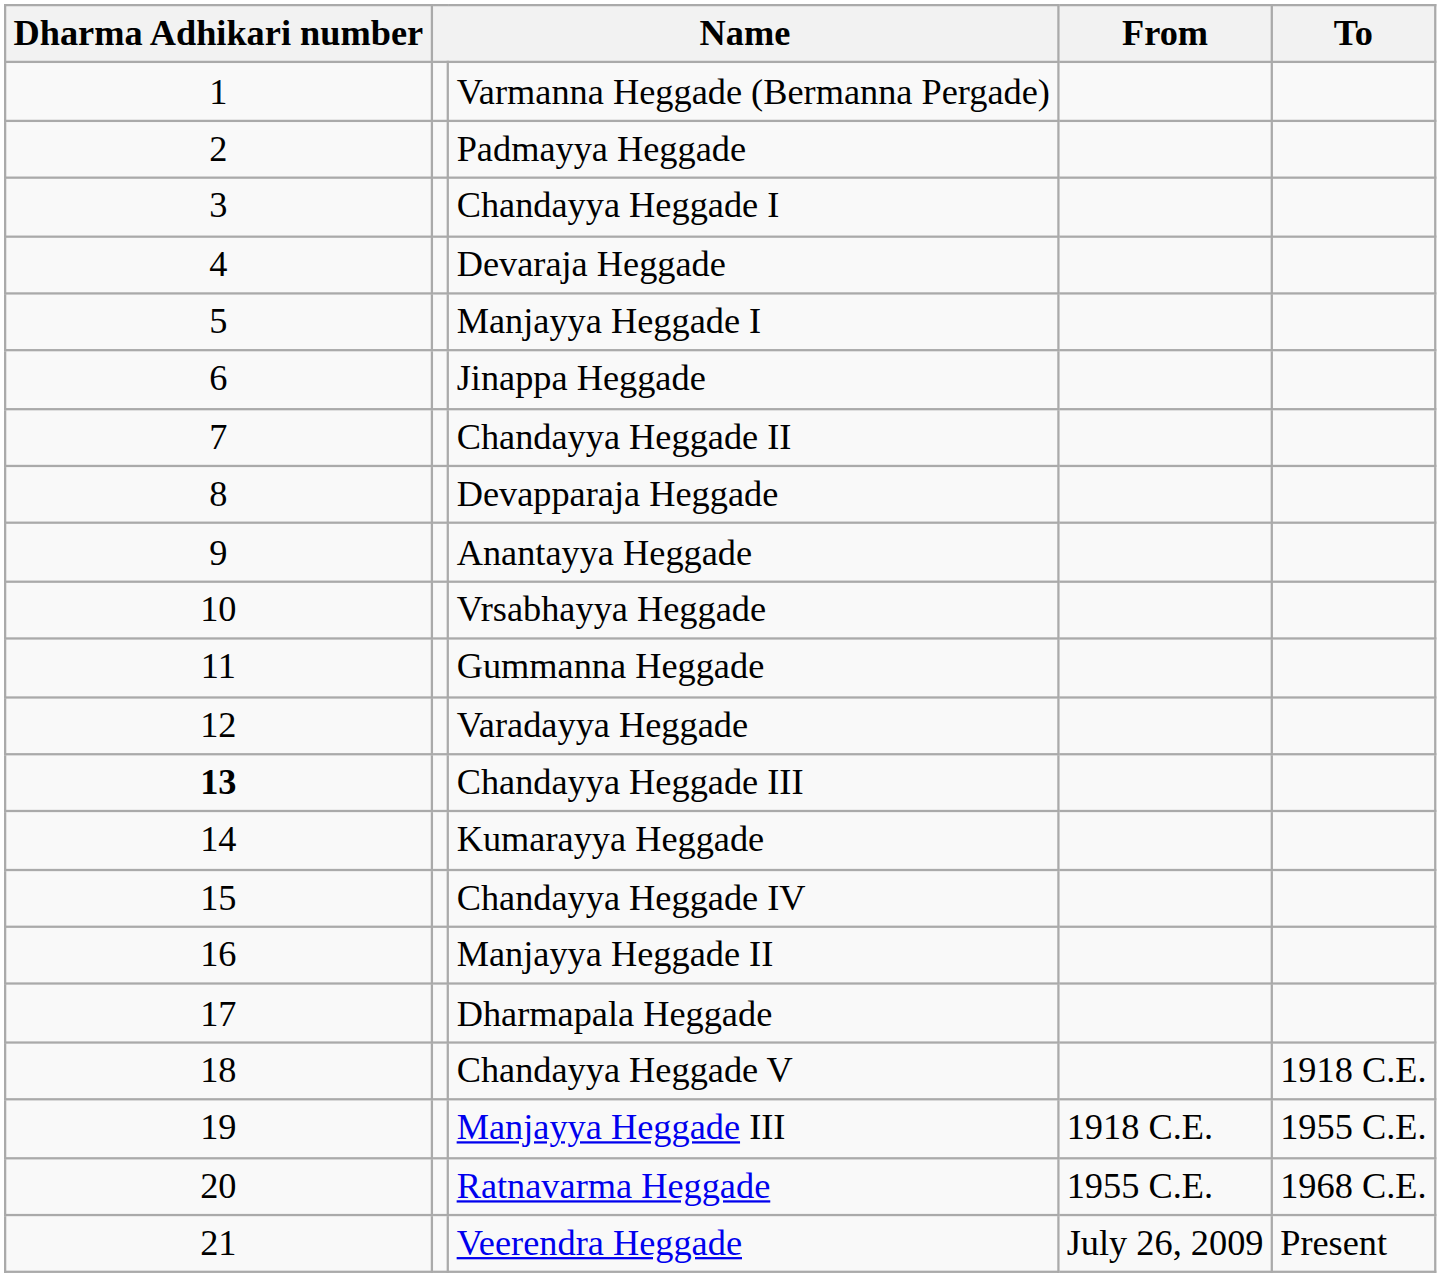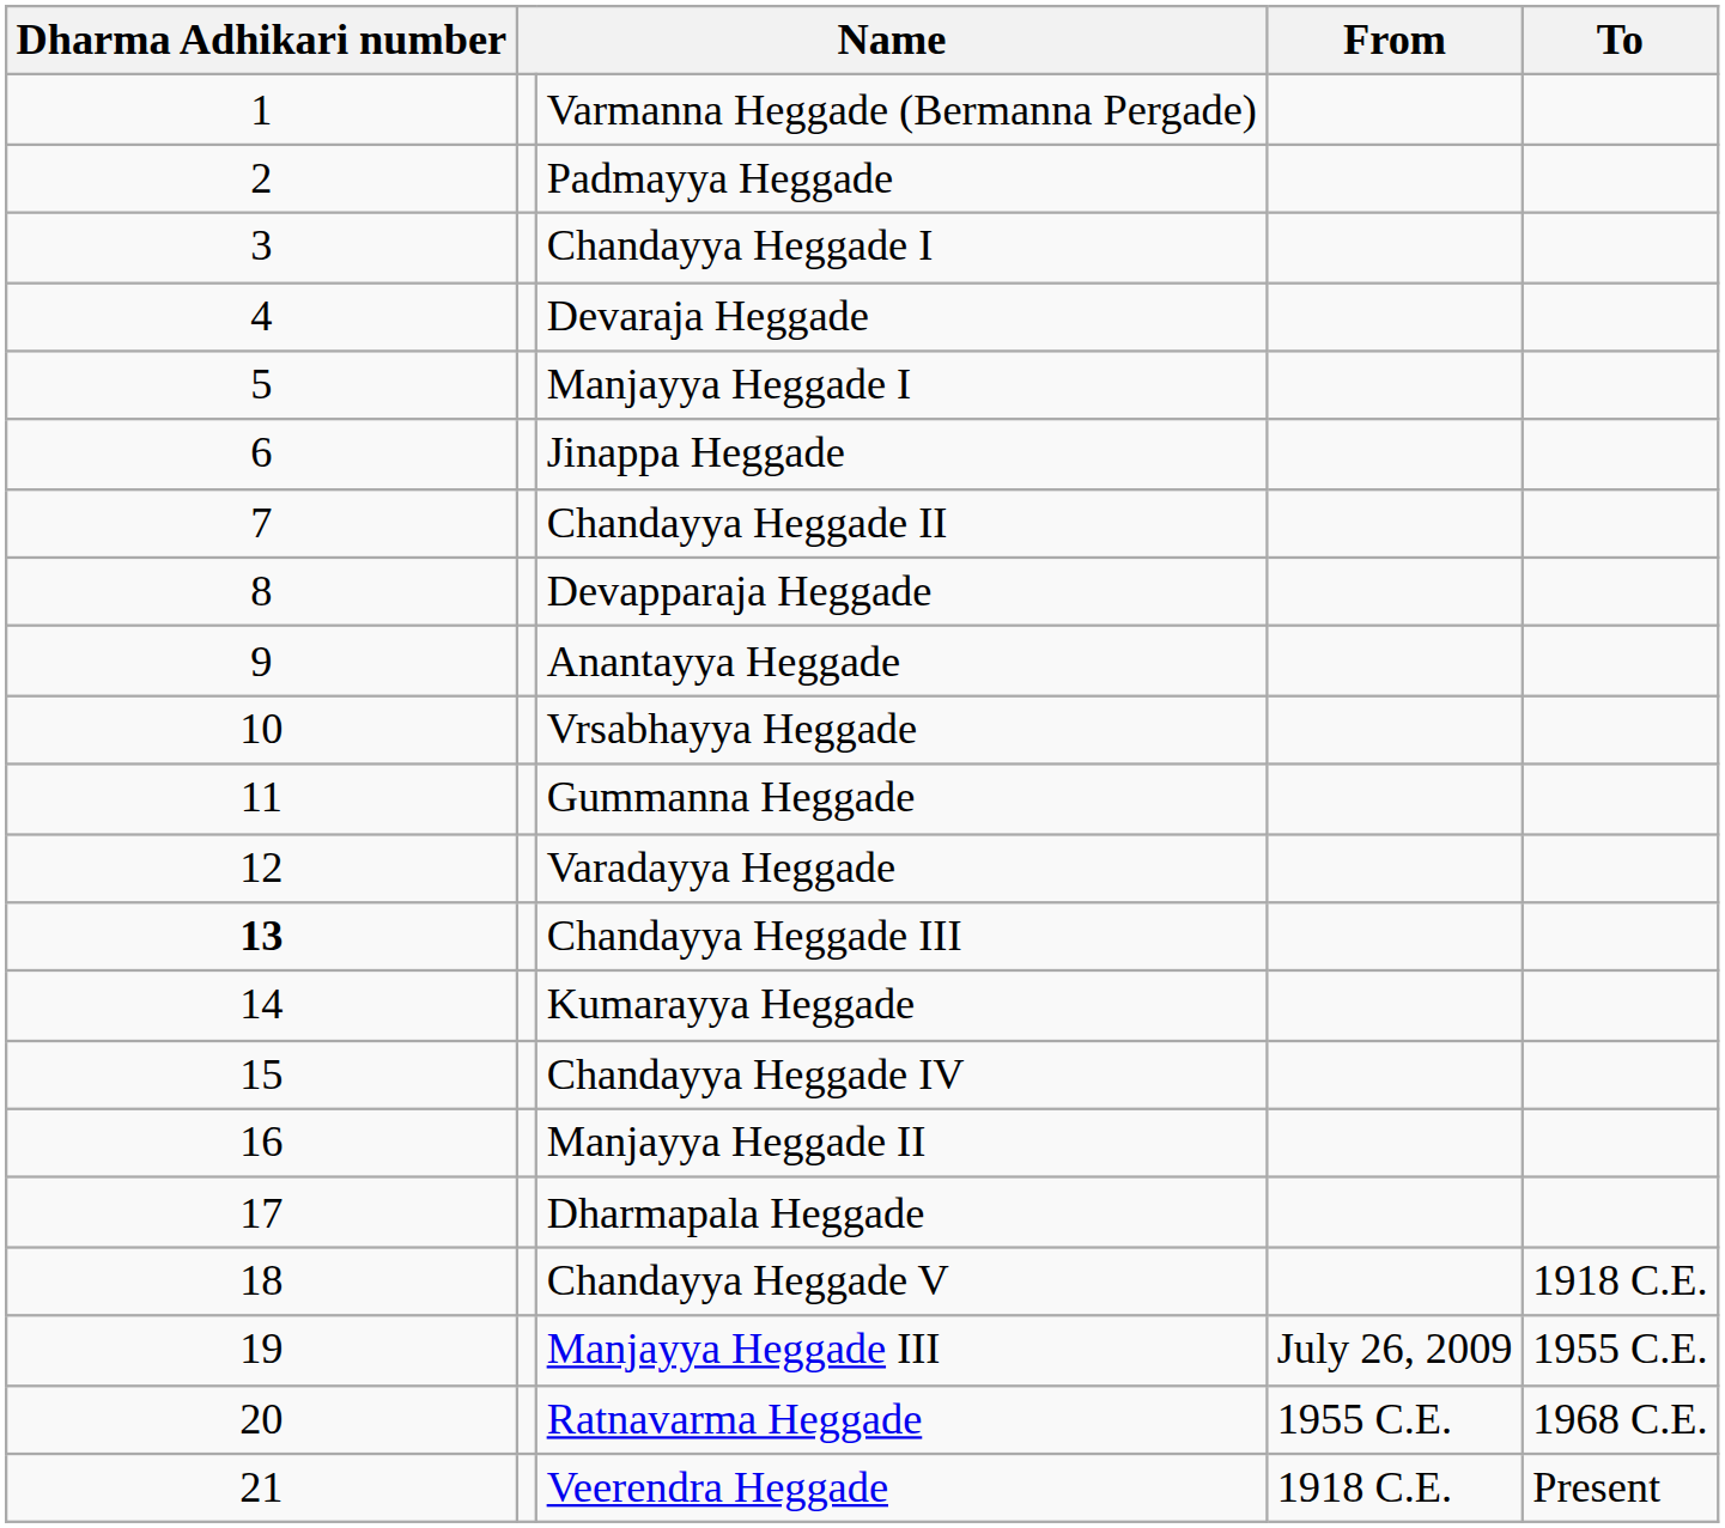Manjayya Heggade III | From: 1918 C.E. -> July 26, 2009
Veerendra Heggade | From: July 26, 2009 -> 1918 C.E.
